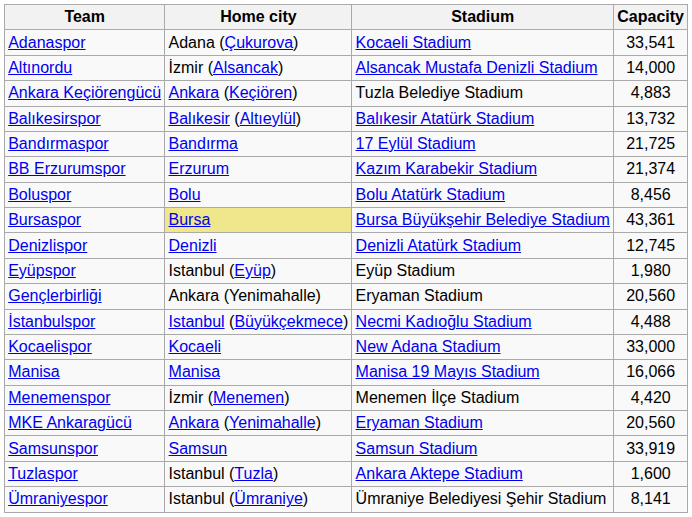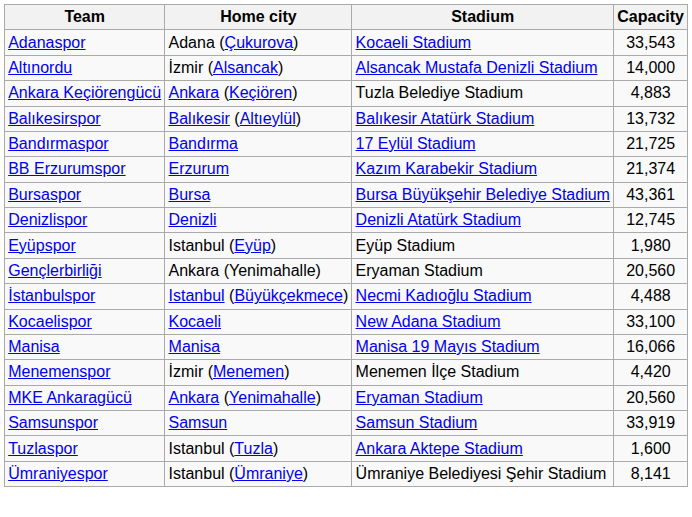Adanaspor | Capacity: 33,541 -> 33,543
- row: Boluspor | Bolu | Bolu Atatürk Stadium | 8,456
Bursaspor | Home city: khaki background -> no background
Kocaelispor | Capacity: 33,000 -> 33,100
